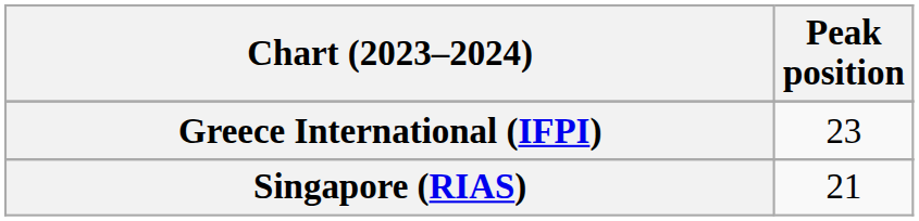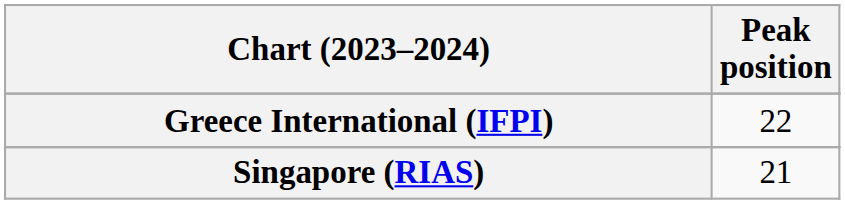Greece International (IFPI) | Peak position: 23 -> 22
